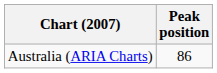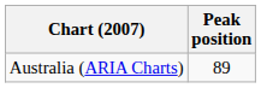Australia (ARIA Charts) | Peak position: 86 -> 89
